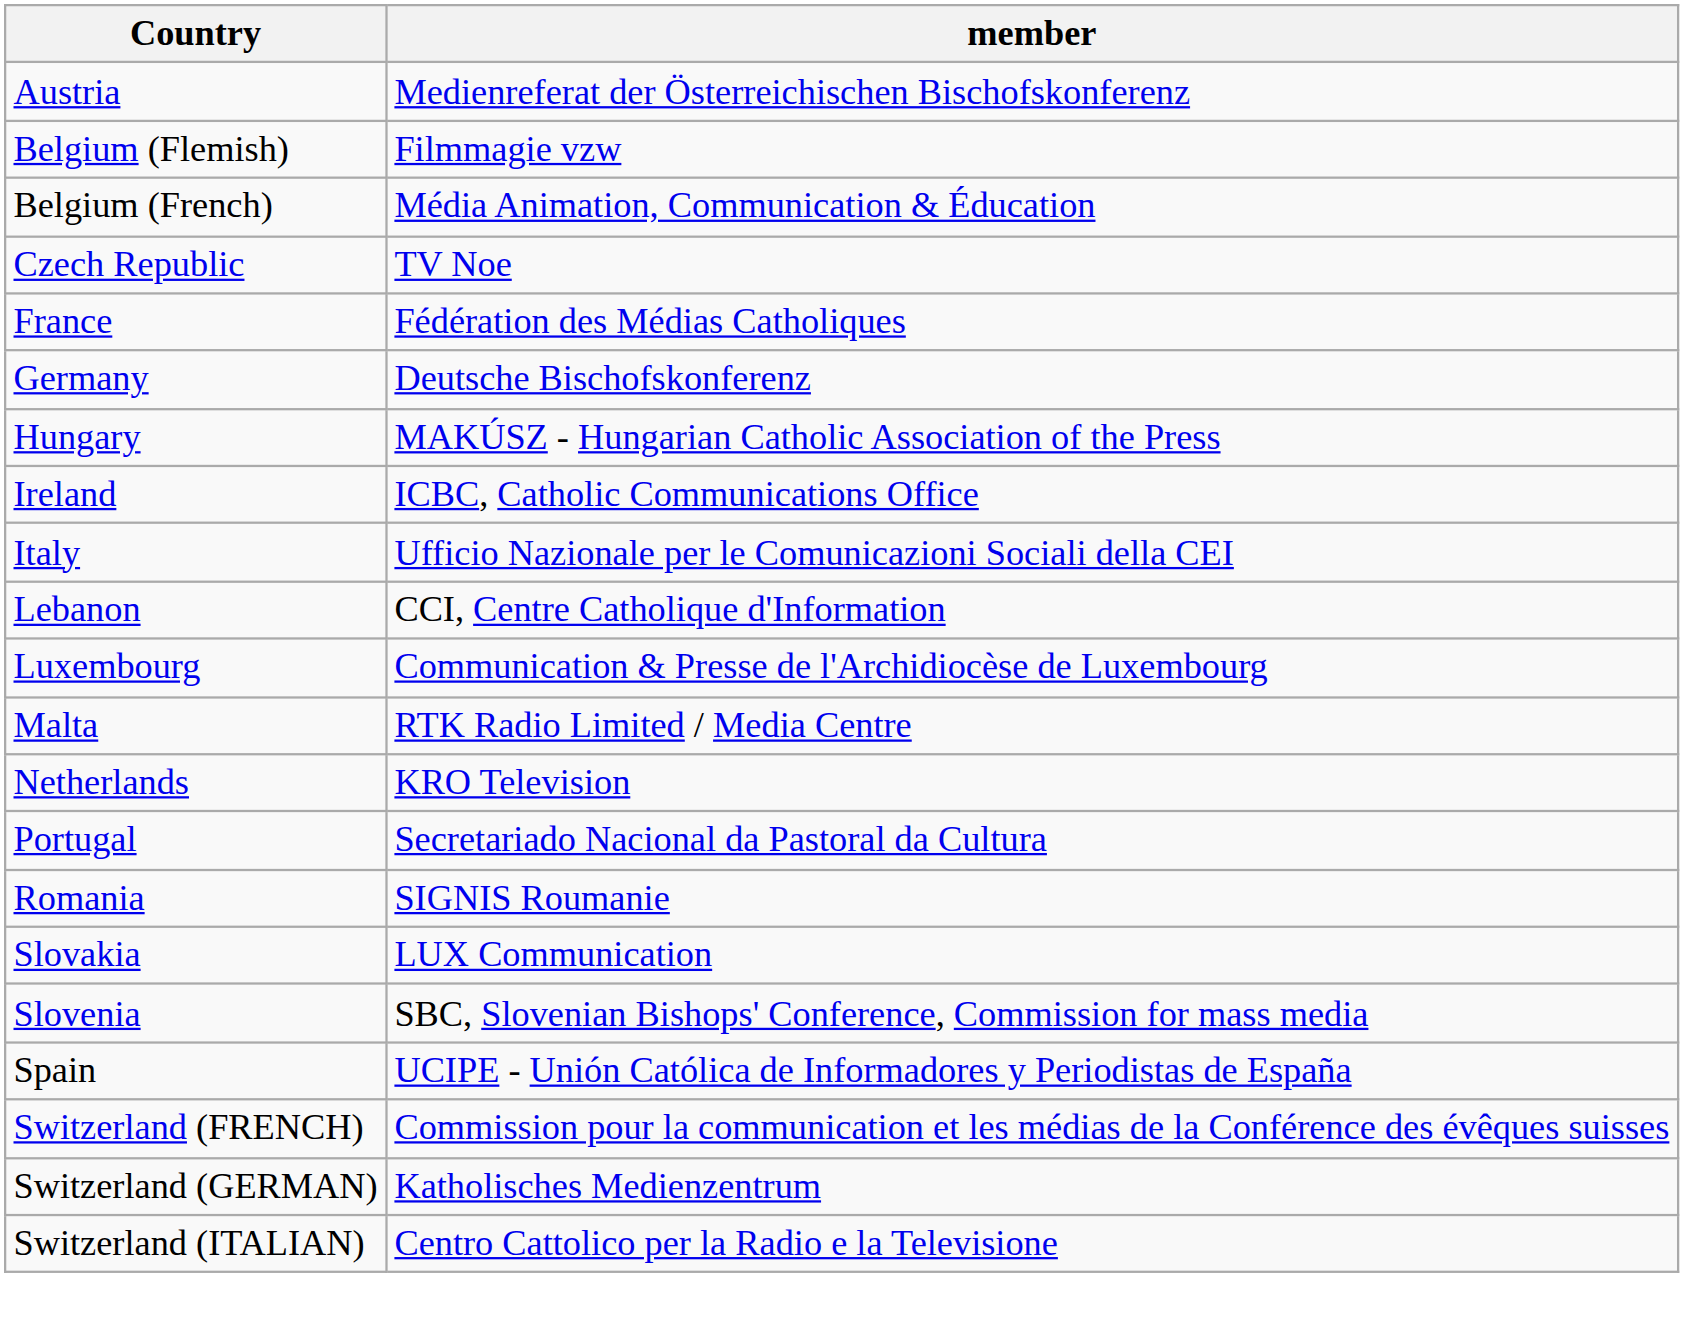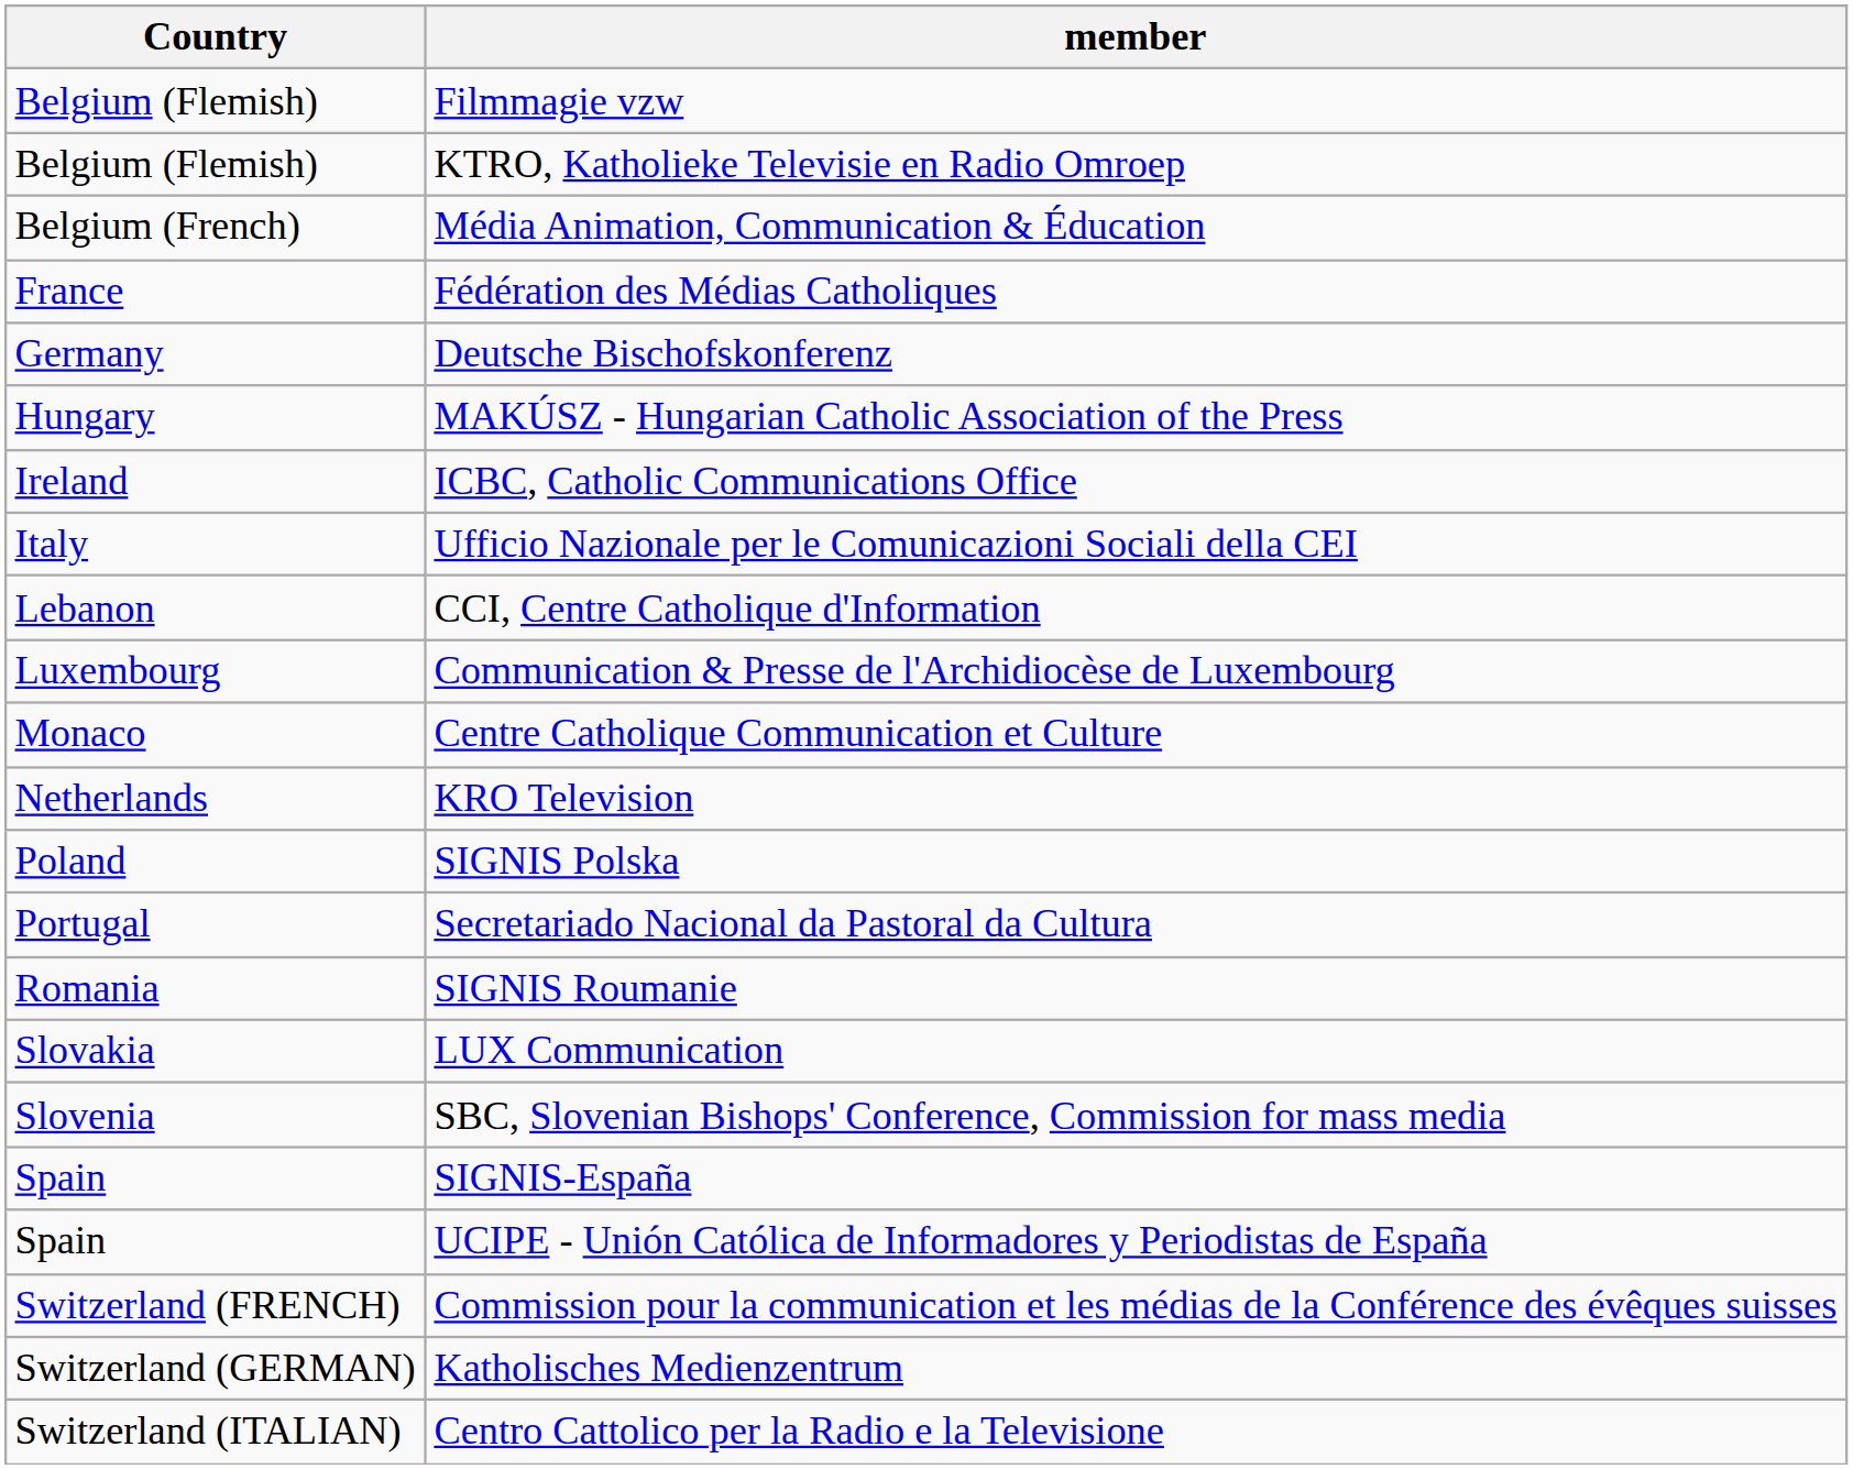- row: Austria | Medienreferat der Österreichischen Bischofskonferenz
+ row: Belgium (Flemish) | KTRO, Katholieke Televisie en Radio Omroep
- row: Czech Republic | TV Noe
- row: Malta | RTK Radio Limited / Media Centre
+ row: Monaco | Centre Catholique Communication et Culture
+ row: Poland | SIGNIS Polska
+ row: Spain | SIGNIS-España
